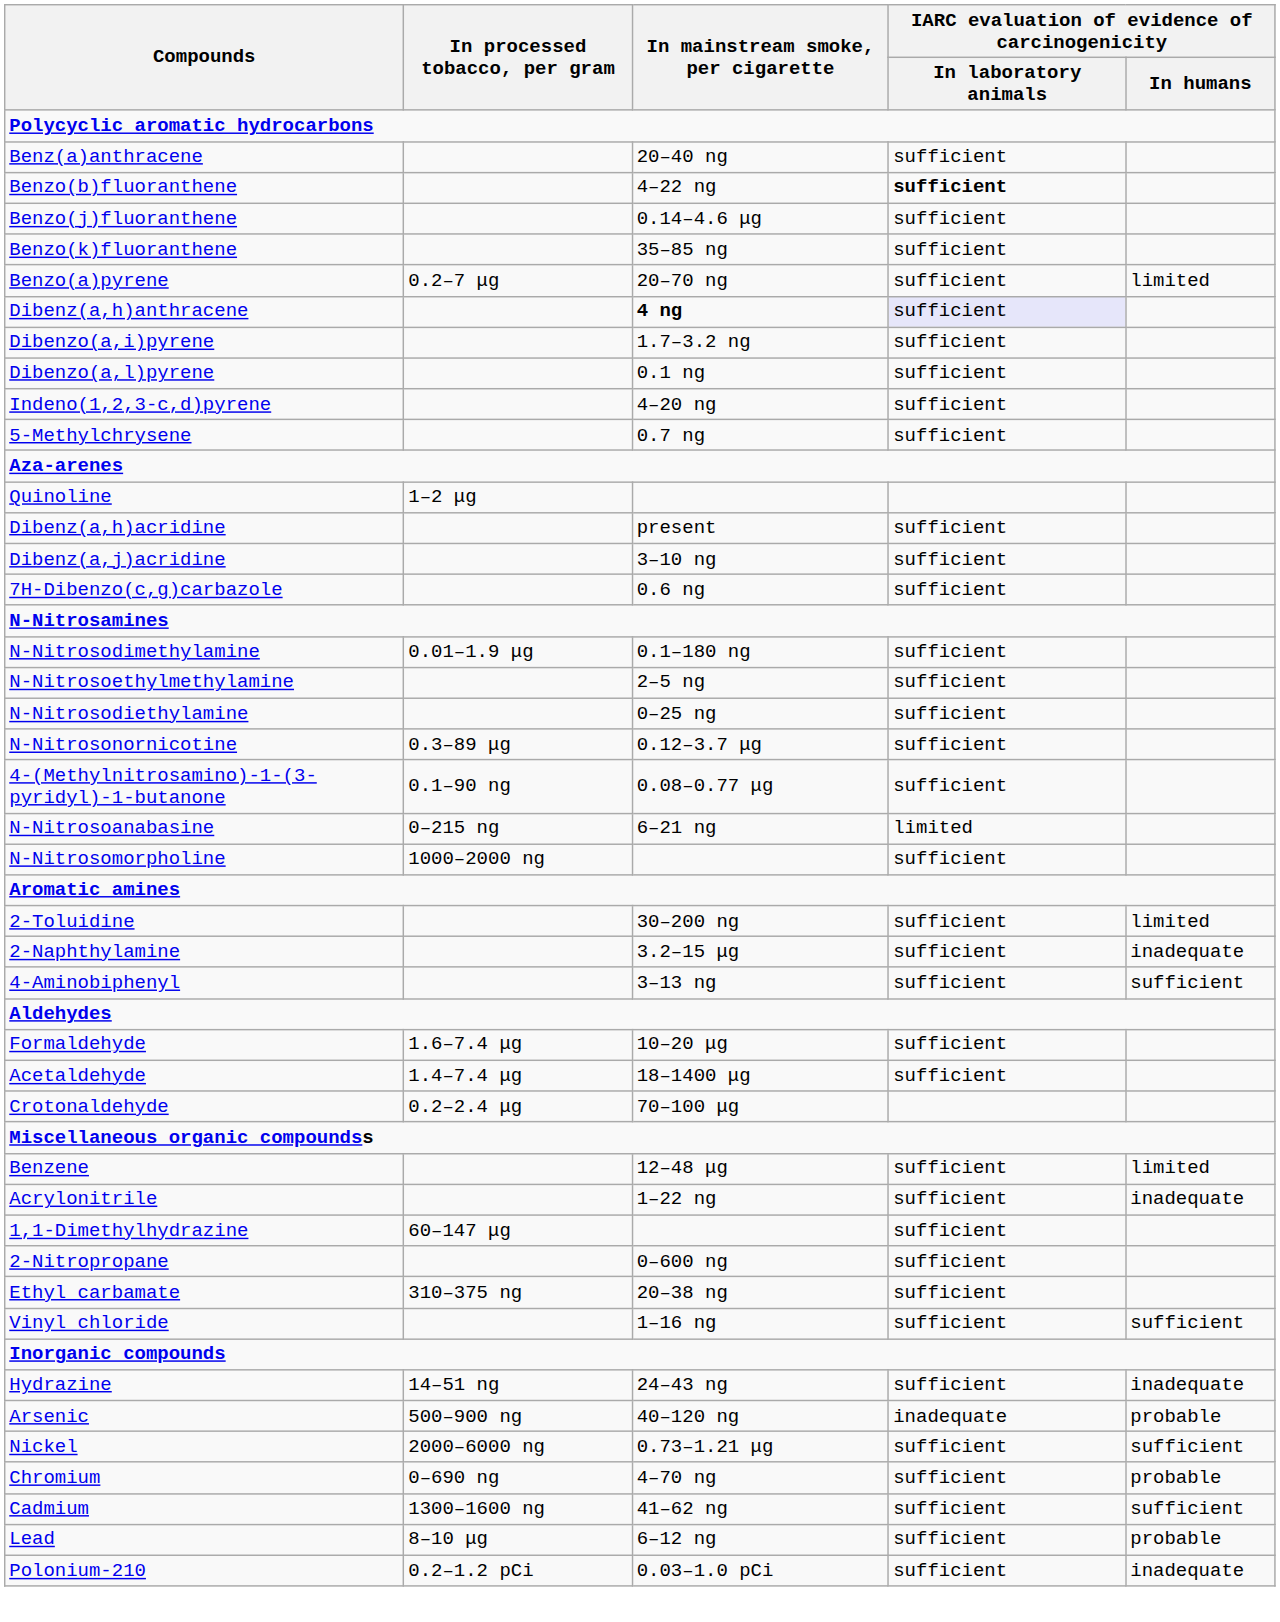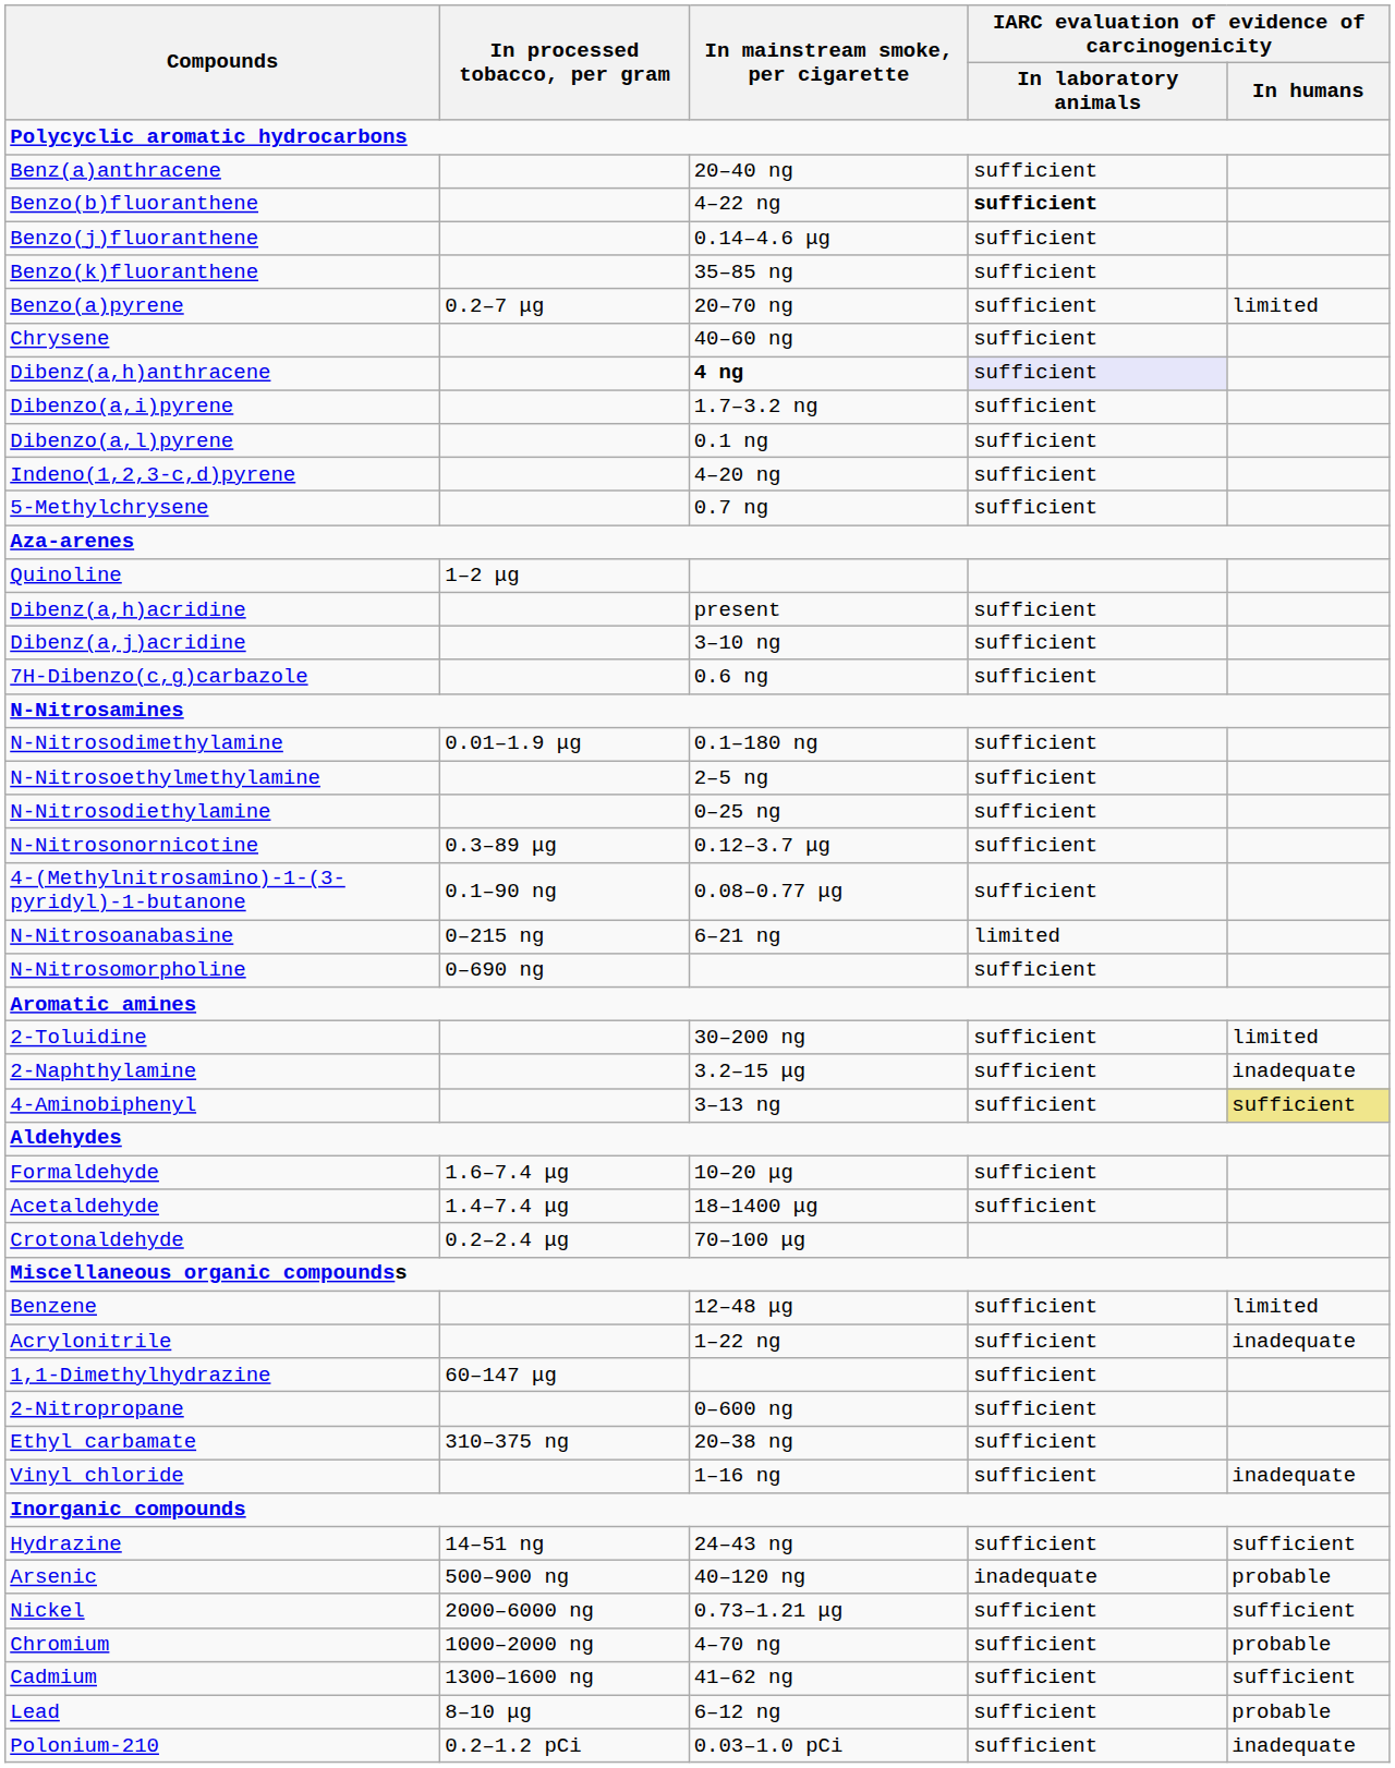+ row: Chrysene | 40–60 ng | sufficient
N-Nitrosomorpholine | In processed tobacco, per gram: 1000–2000 ng -> 0–690 ng
4-Aminobiphenyl | IARC evaluation of evidence of carcinogenicity / In humans: no background -> khaki background
Vinyl chloride | IARC evaluation of evidence of carcinogenicity / In humans: sufficient -> inadequate
Hydrazine | IARC evaluation of evidence of carcinogenicity / In humans: inadequate -> sufficient
Chromium | In processed tobacco, per gram: 0–690 ng -> 1000–2000 ng
